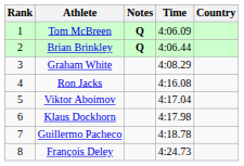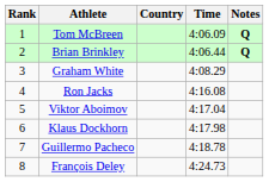columns swapped: Country <-> Notes
